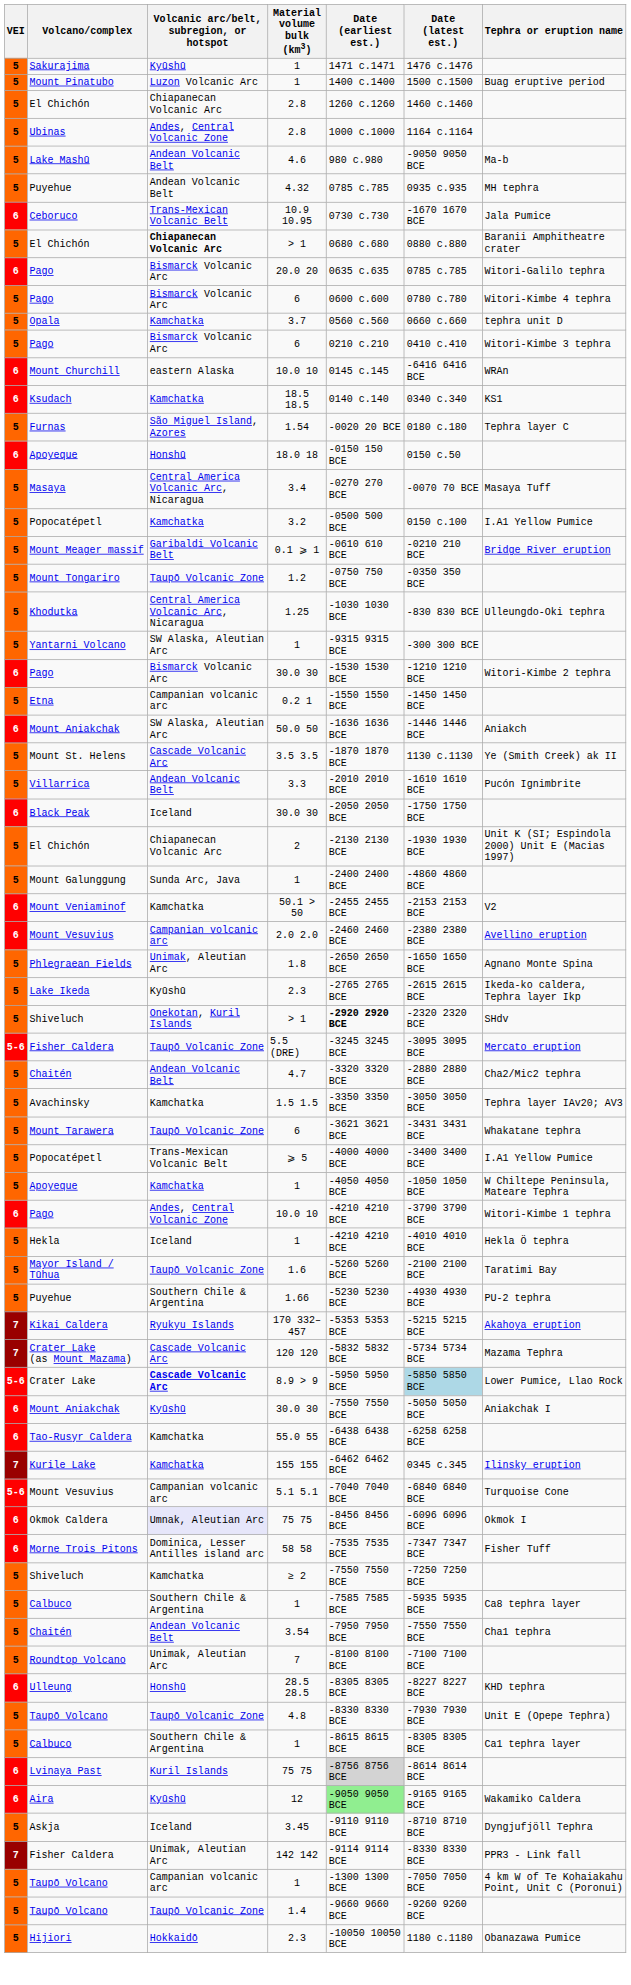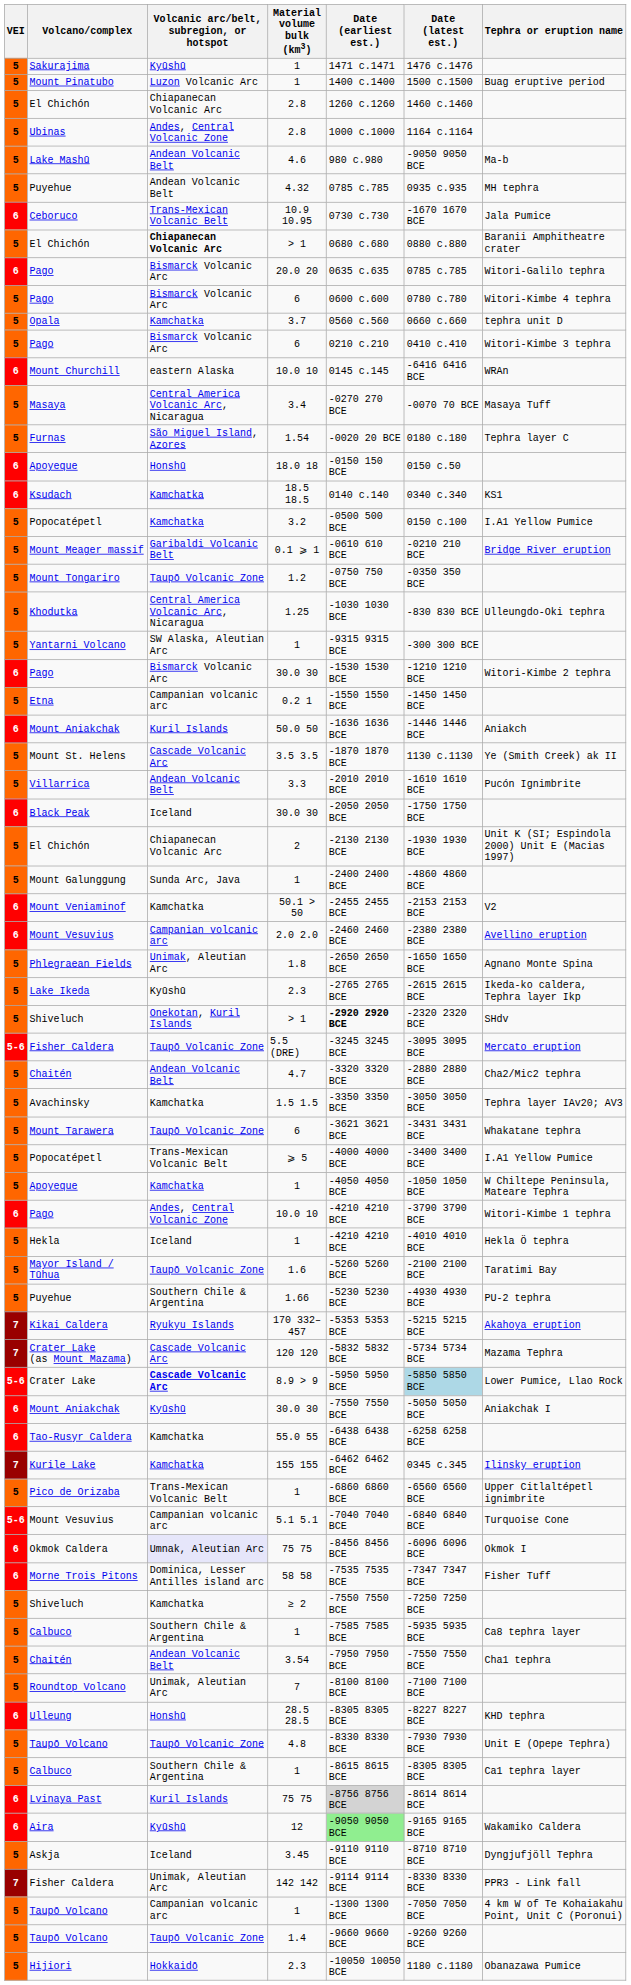rows swapped: Ksudach <-> Masaya
Mount Aniakchak / 50.0 50 | Volcanic arc/belt, subregion, or hotspot: SW Alaska, Aleutian Arc -> Kuril Islands
+ row: 5 | Pico de Orizaba | Trans-Mexican Volcanic Belt | 1 | -6860 6860 BCE | -6560 6560 BCE | Upper Citlaltépetl ignimbrite
